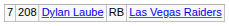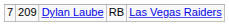Dylan Laube | column 2: 208 -> 209
